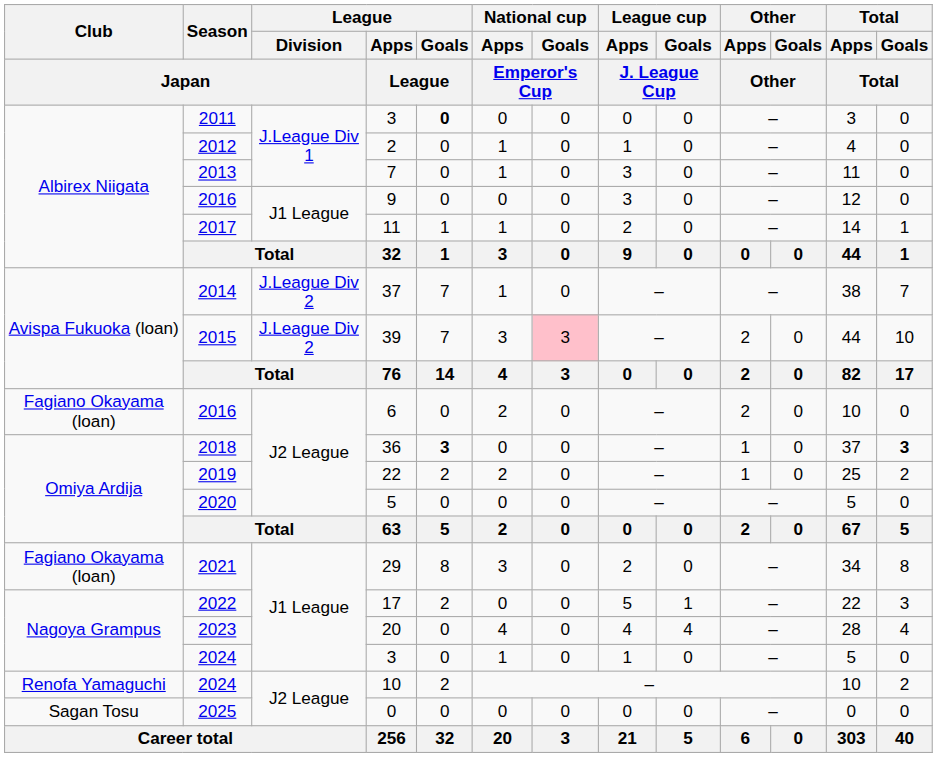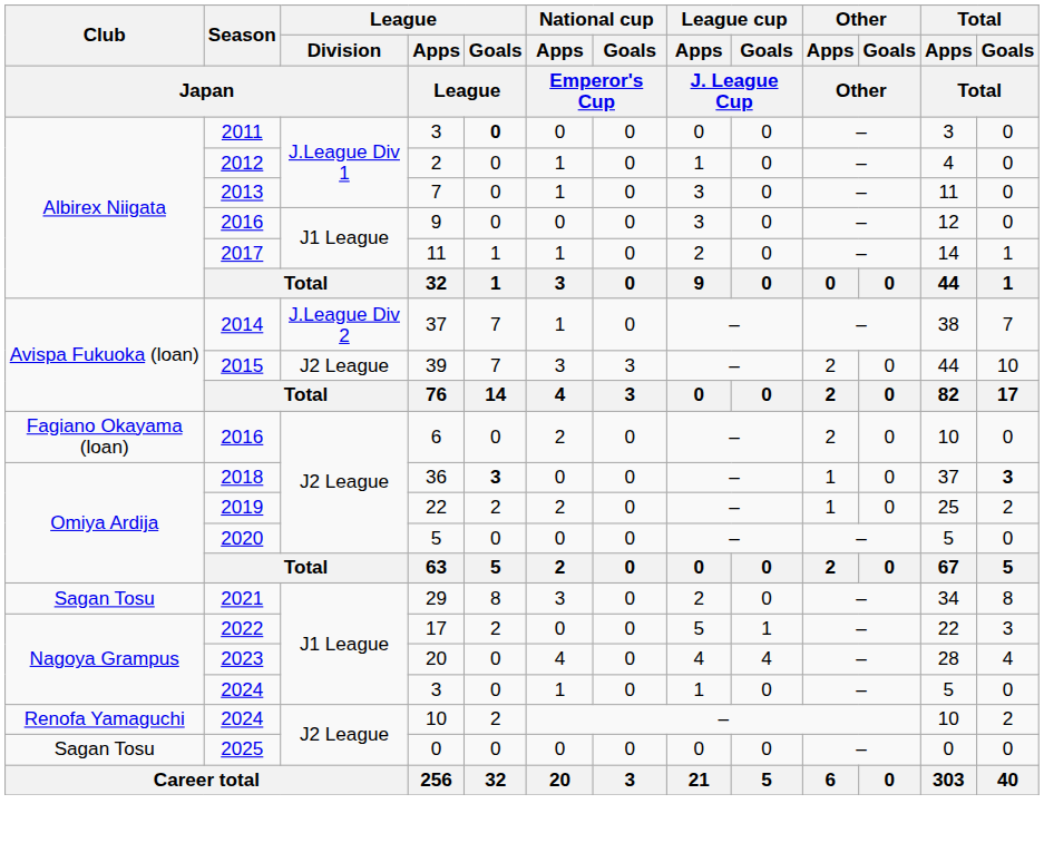39 | League / Division / Japan: J.League Div 2 -> J2 League
39 | National cup / Goals / Emperor's Cup: pink background -> no background
29 | Club / Japan: Fagiano Okayama (loan) -> Sagan Tosu
